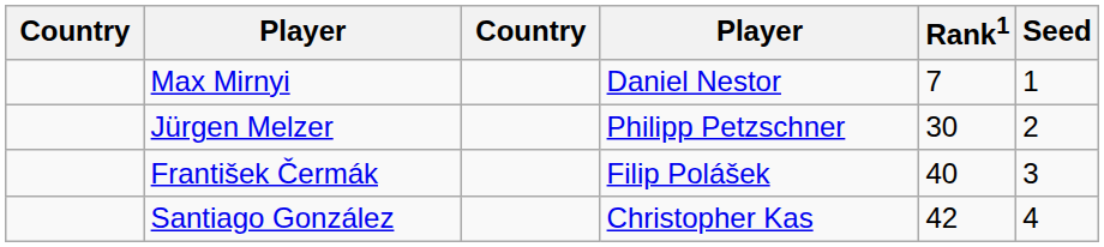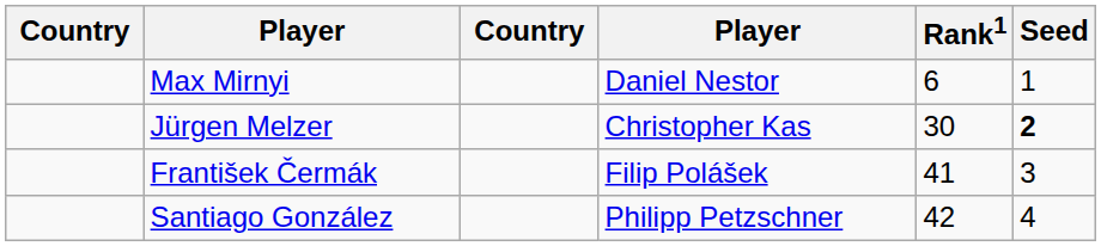Max Mirnyi | Rank1: 7 -> 6
Jürgen Melzer | column 4: Philipp Petzschner -> Christopher Kas
Jürgen Melzer | Seed: normal -> bold
František Čermák | Rank1: 40 -> 41
Santiago González | column 4: Christopher Kas -> Philipp Petzschner
